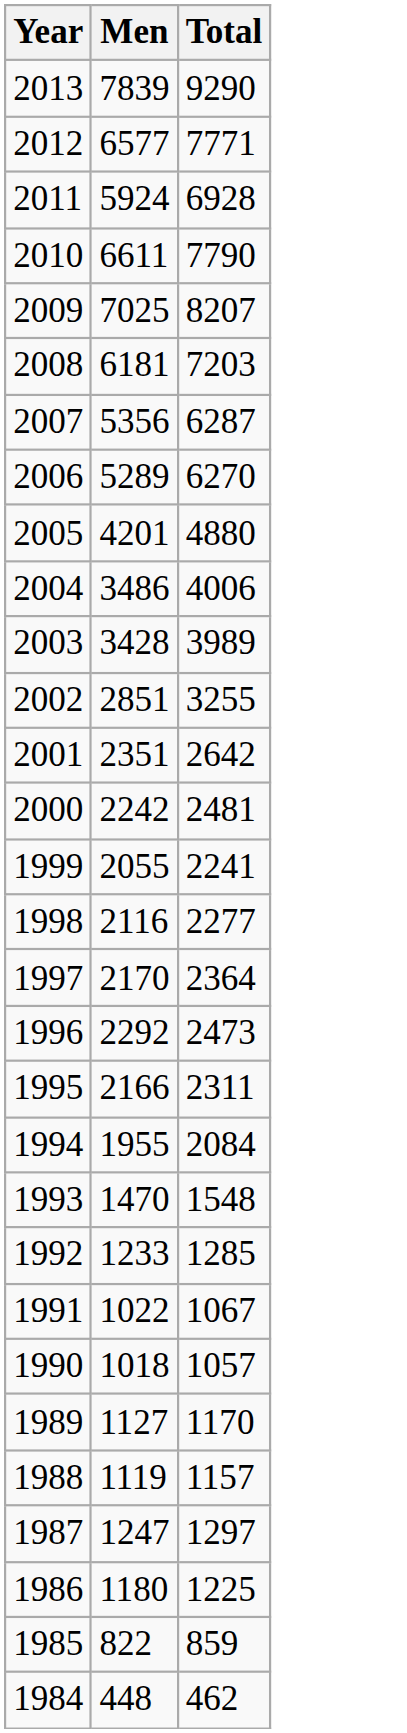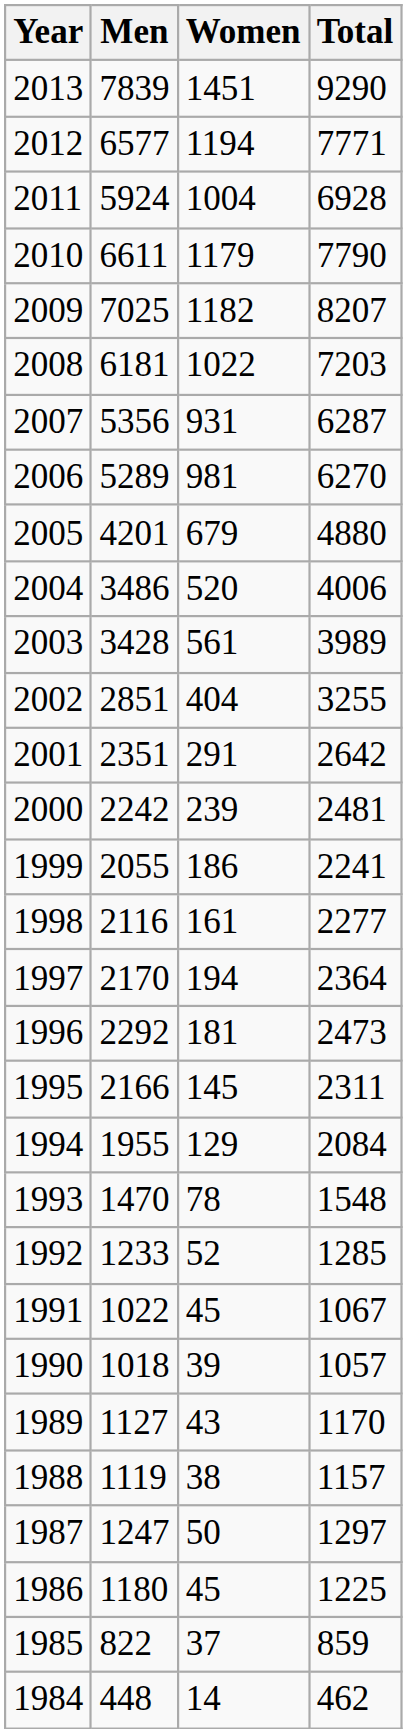+ column: Women | 1451 | 1194 | 1004 | 1179 | 1182 | 1022 | 931 | 981 | 679 | 520 | 561 | 404 | 291 | 239 | 186 | 161 | 194 | 181 | 145 | 129 | 78 | 52 | 45 | 39 | 43 | 38 | 50 | 45 | 37 | 14
